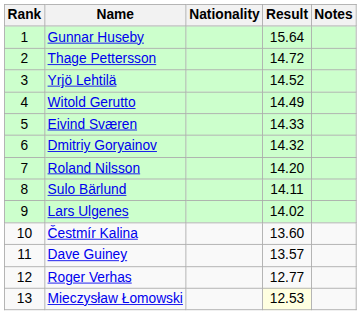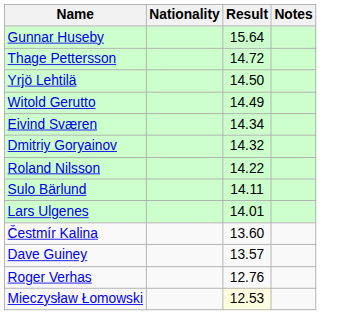- column: Rank | 1 | 2 | 3 | 4 | 5 | 6 | 7 | 8 | 9 | 10 | 11 | 12 | 13
Yrjö Lehtilä | Result: 14.52 -> 14.50
Eivind Sværen | Result: 14.33 -> 14.34
Roland Nilsson | Result: 14.20 -> 14.22
Lars Ulgenes | Result: 14.02 -> 14.01
Roger Verhas | Result: 12.77 -> 12.76
